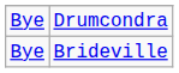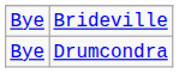rows swapped: Brideville <-> Drumcondra
